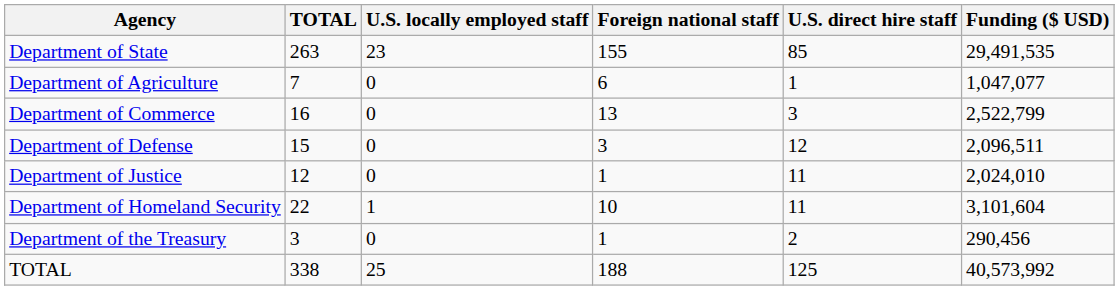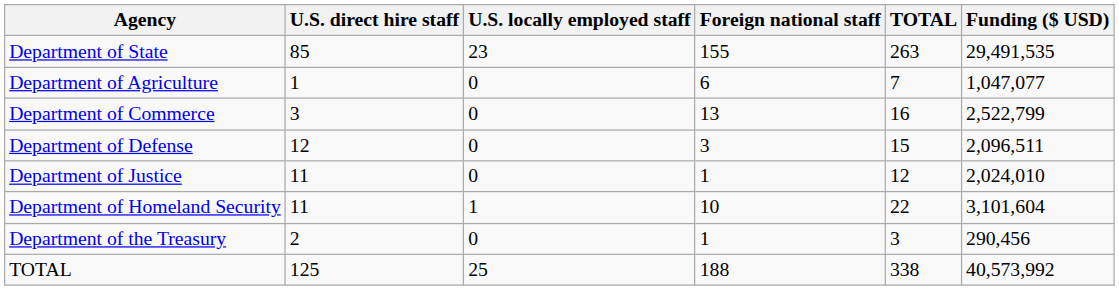columns swapped: U.S. direct hire staff <-> TOTAL
